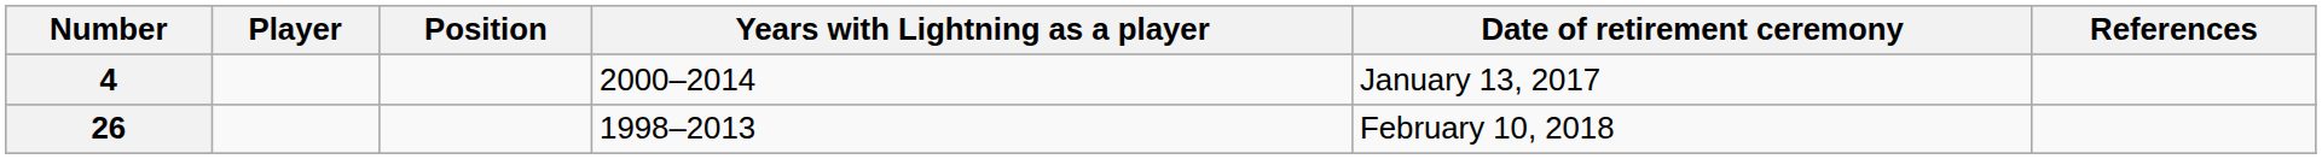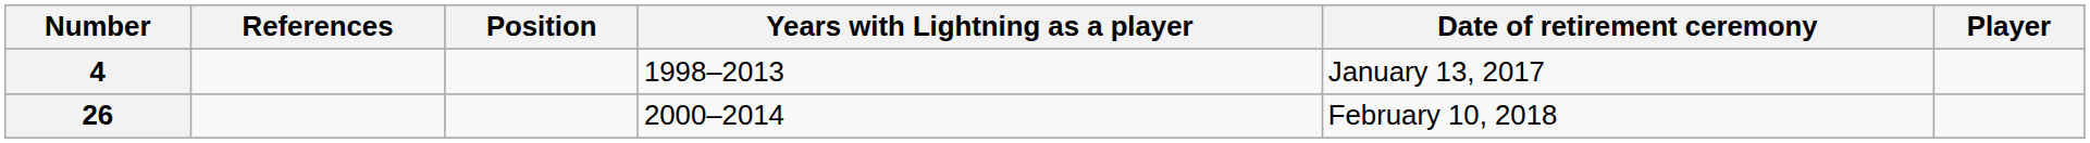columns swapped: Player <-> References
4 | Years with Lightning as a player: 2000–2014 -> 1998–2013
26 | Years with Lightning as a player: 1998–2013 -> 2000–2014
